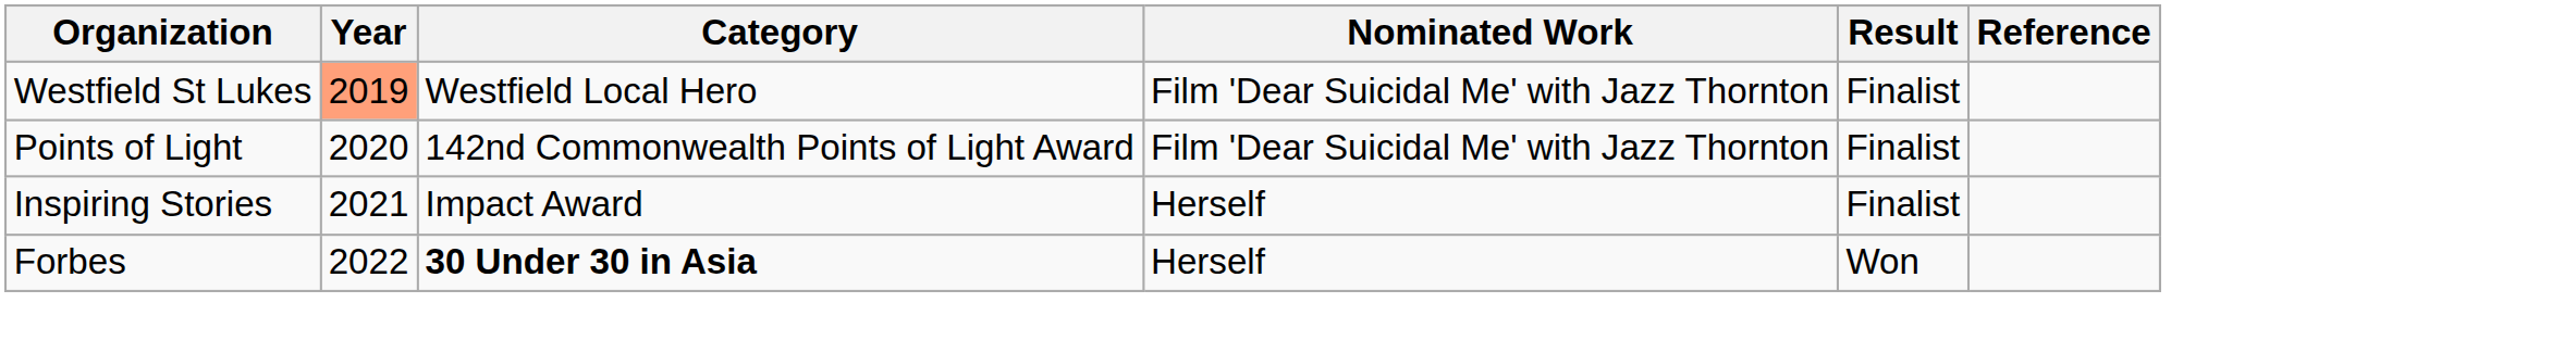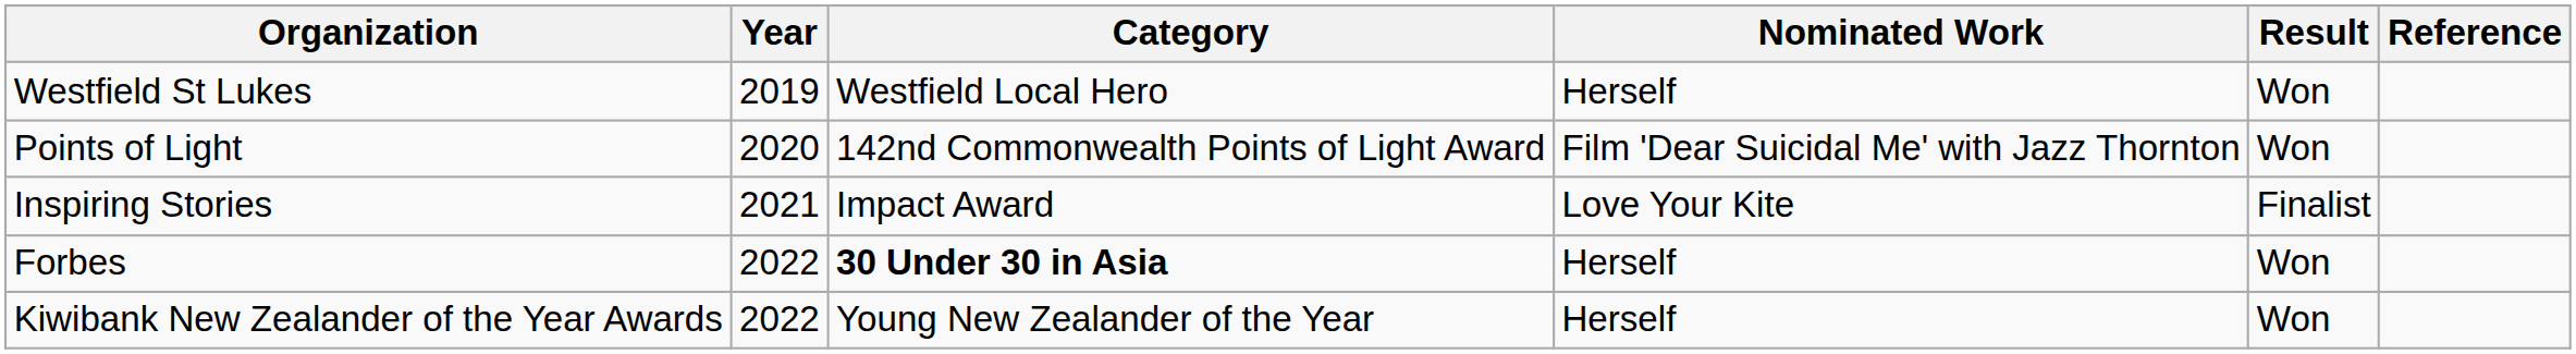Westfield St Lukes | Year: lightsalmon background -> no background
Westfield St Lukes | Nominated Work: Film 'Dear Suicidal Me' with Jazz Thornton -> Herself
Westfield St Lukes | Result: Finalist -> Won
Points of Light | Result: Finalist -> Won
Inspiring Stories | Nominated Work: Herself -> Love Your Kite
+ row: Kiwibank New Zealander of the Year Awards | 2022 | Young New Zealander of the Year | Herself | Won
